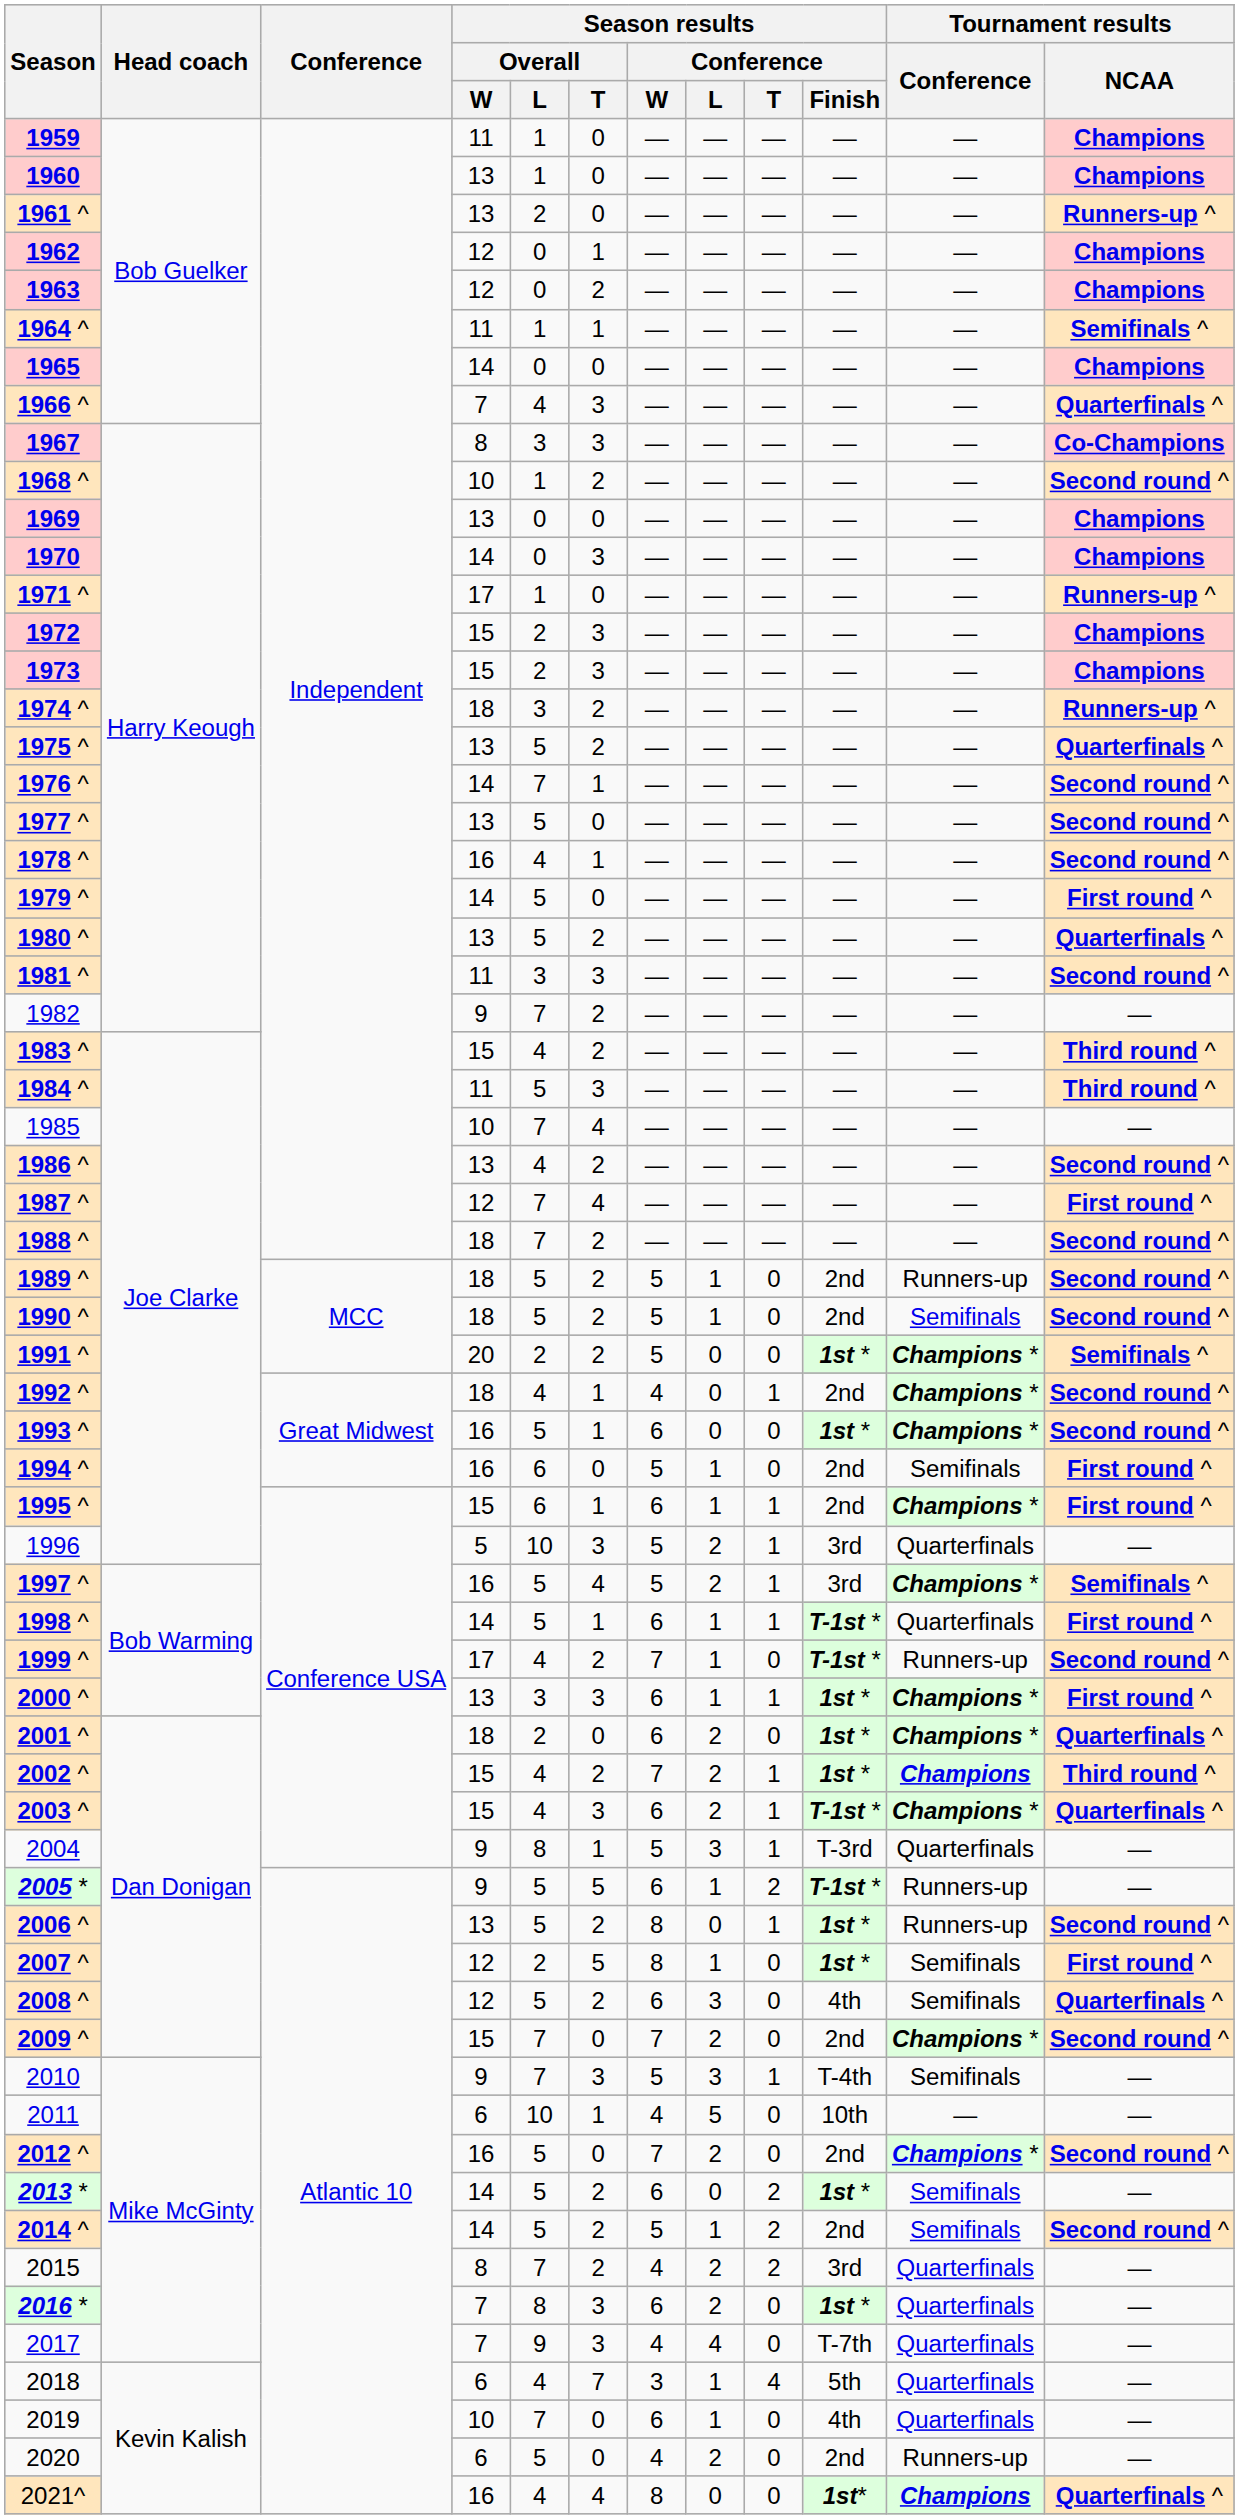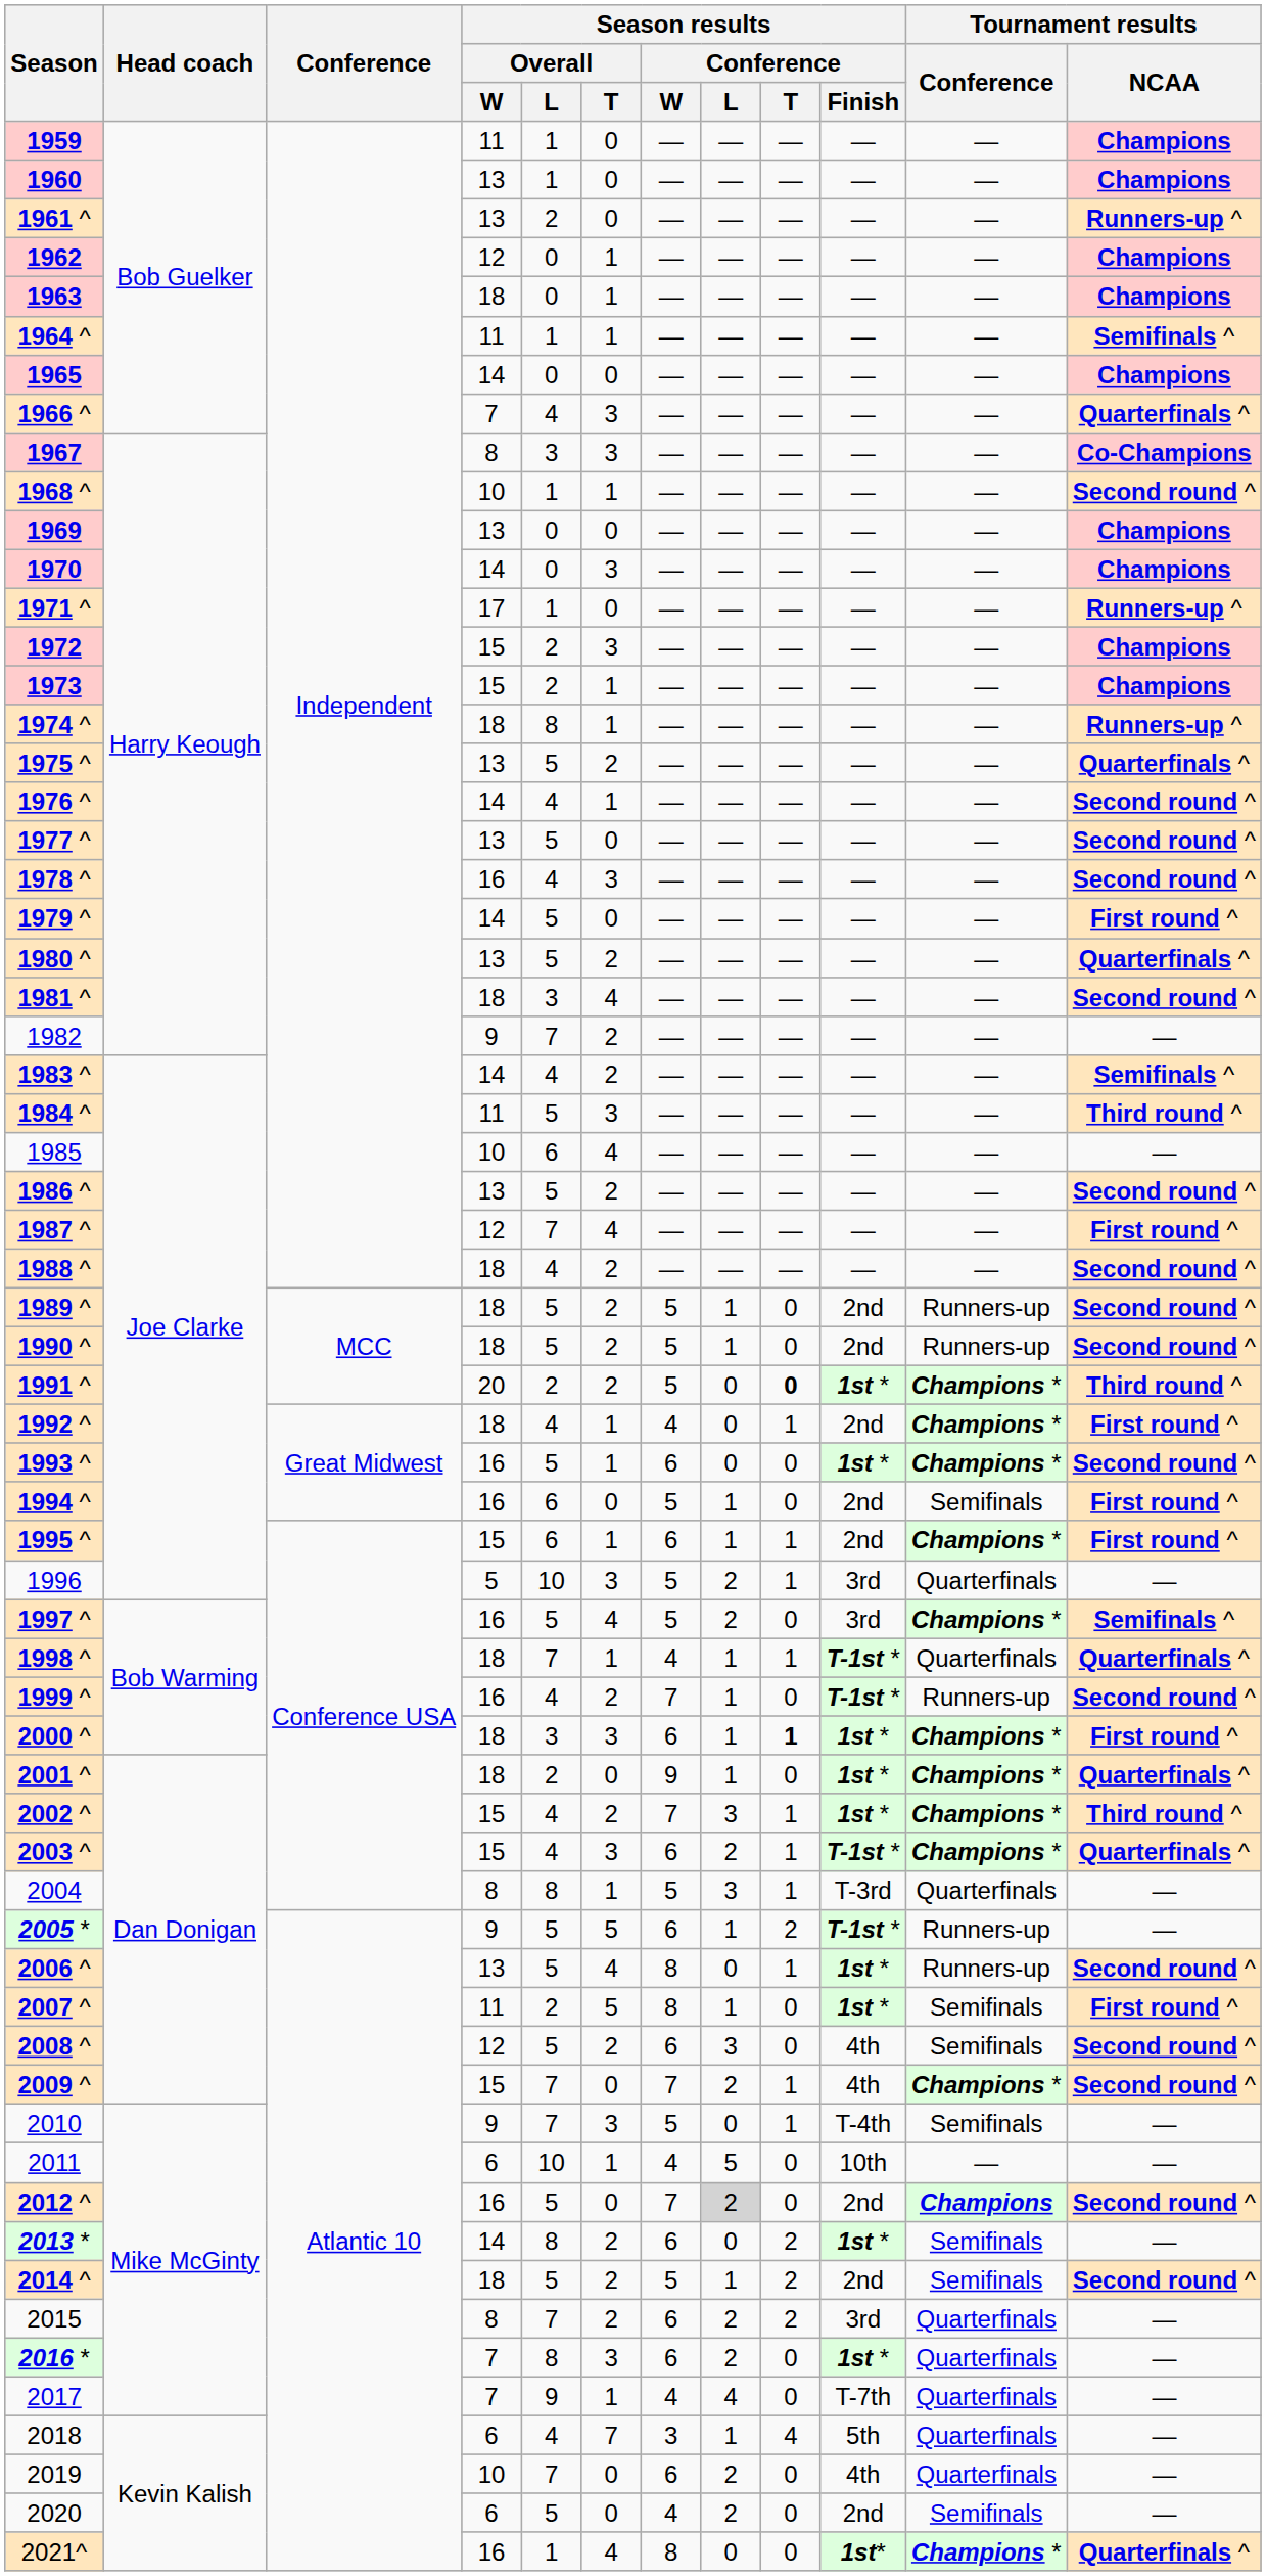1963 | Season results / Overall / W: 12 -> 18
1963 | Season results / Overall / T: 2 -> 1
1968 ^ | Season results / Overall / T: 2 -> 1
1973 | Season results / Overall / T: 3 -> 1
1974 ^ | Season results / Overall / L: 3 -> 8
1974 ^ | Season results / Overall / T: 2 -> 1
1976 ^ | Season results / Overall / L: 7 -> 4
1978 ^ | Season results / Overall / T: 1 -> 3
1981 ^ | Season results / Overall / W: 11 -> 18
1981 ^ | Season results / Overall / T: 3 -> 4
1983 ^ | Season results / Overall / W: 15 -> 14
1983 ^ | Tournament results / NCAA: Third round ^ -> Semifinals ^
1985 | Season results / Overall / L: 7 -> 6
1986 ^ | Season results / Overall / L: 4 -> 5
1988 ^ | Season results / Overall / L: 7 -> 4
1990 ^ | Tournament results / Conference: Semifinals -> Runners-up
1991 ^ | Season results / Conference / T: normal -> bold
1991 ^ | Tournament results / NCAA: Semifinals ^ -> Third round ^
1992 ^ | Tournament results / NCAA: Second round ^ -> First round ^
1997 ^ | Season results / Conference / T: 1 -> 0
1998 ^ | Season results / Overall / W: 14 -> 18
1998 ^ | Season results / Overall / L: 5 -> 7
1998 ^ | Season results / Conference / W: 6 -> 4
1998 ^ | Tournament results / NCAA: First round ^ -> Quarterfinals ^
1999 ^ | Season results / Overall / W: 17 -> 16
2000 ^ | Season results / Overall / W: 13 -> 18
2000 ^ | Season results / Conference / T: normal -> bold
2001 ^ | Season results / Conference / W: 6 -> 9
2001 ^ | Season results / Conference / L: 2 -> 1
2002 ^ | Season results / Conference / L: 2 -> 3
2002 ^ | Tournament results / Conference: Champions -> Champions *
2004 | Season results / Overall / W: 9 -> 8
2006 ^ | Season results / Overall / T: 2 -> 4
2007 ^ | Season results / Overall / W: 12 -> 11
2008 ^ | Tournament results / NCAA: Quarterfinals ^ -> Second round ^
2009 ^ | Season results / Conference / T: 0 -> 1
2009 ^ | Season results / Conference / Finish: 2nd -> 4th
2010 | Season results / Conference / L: 3 -> 0
2012 ^ | Season results / Conference / L: no background -> lightgrey background
2012 ^ | Tournament results / Conference: Champions * -> Champions
2013 * | Season results / Overall / L: 5 -> 8
2014 ^ | Season results / Overall / W: 14 -> 18
2015 | Season results / Conference / W: 4 -> 6
2017 | Season results / Overall / T: 3 -> 1
2019 | Season results / Conference / L: 1 -> 2
2020 | Tournament results / Conference: Runners-up -> Semifinals
2021^ | Season results / Overall / L: 4 -> 1
2021^ | Tournament results / Conference: Champions -> Champions *
